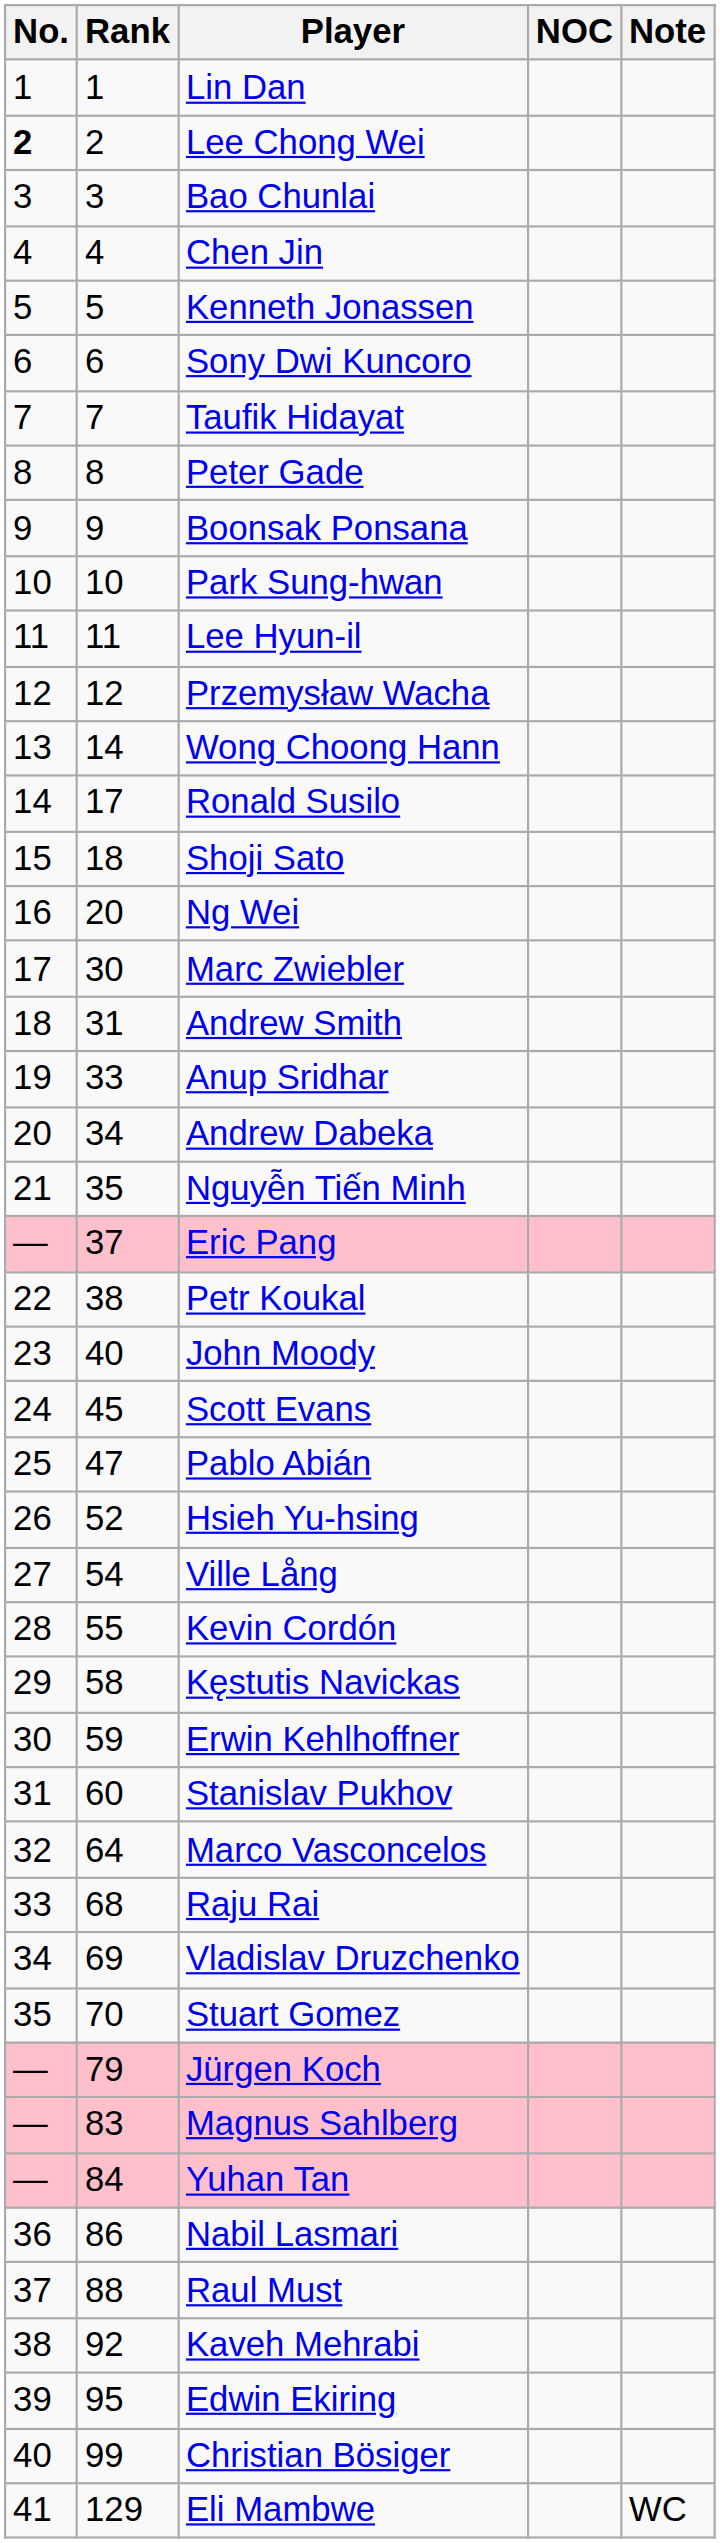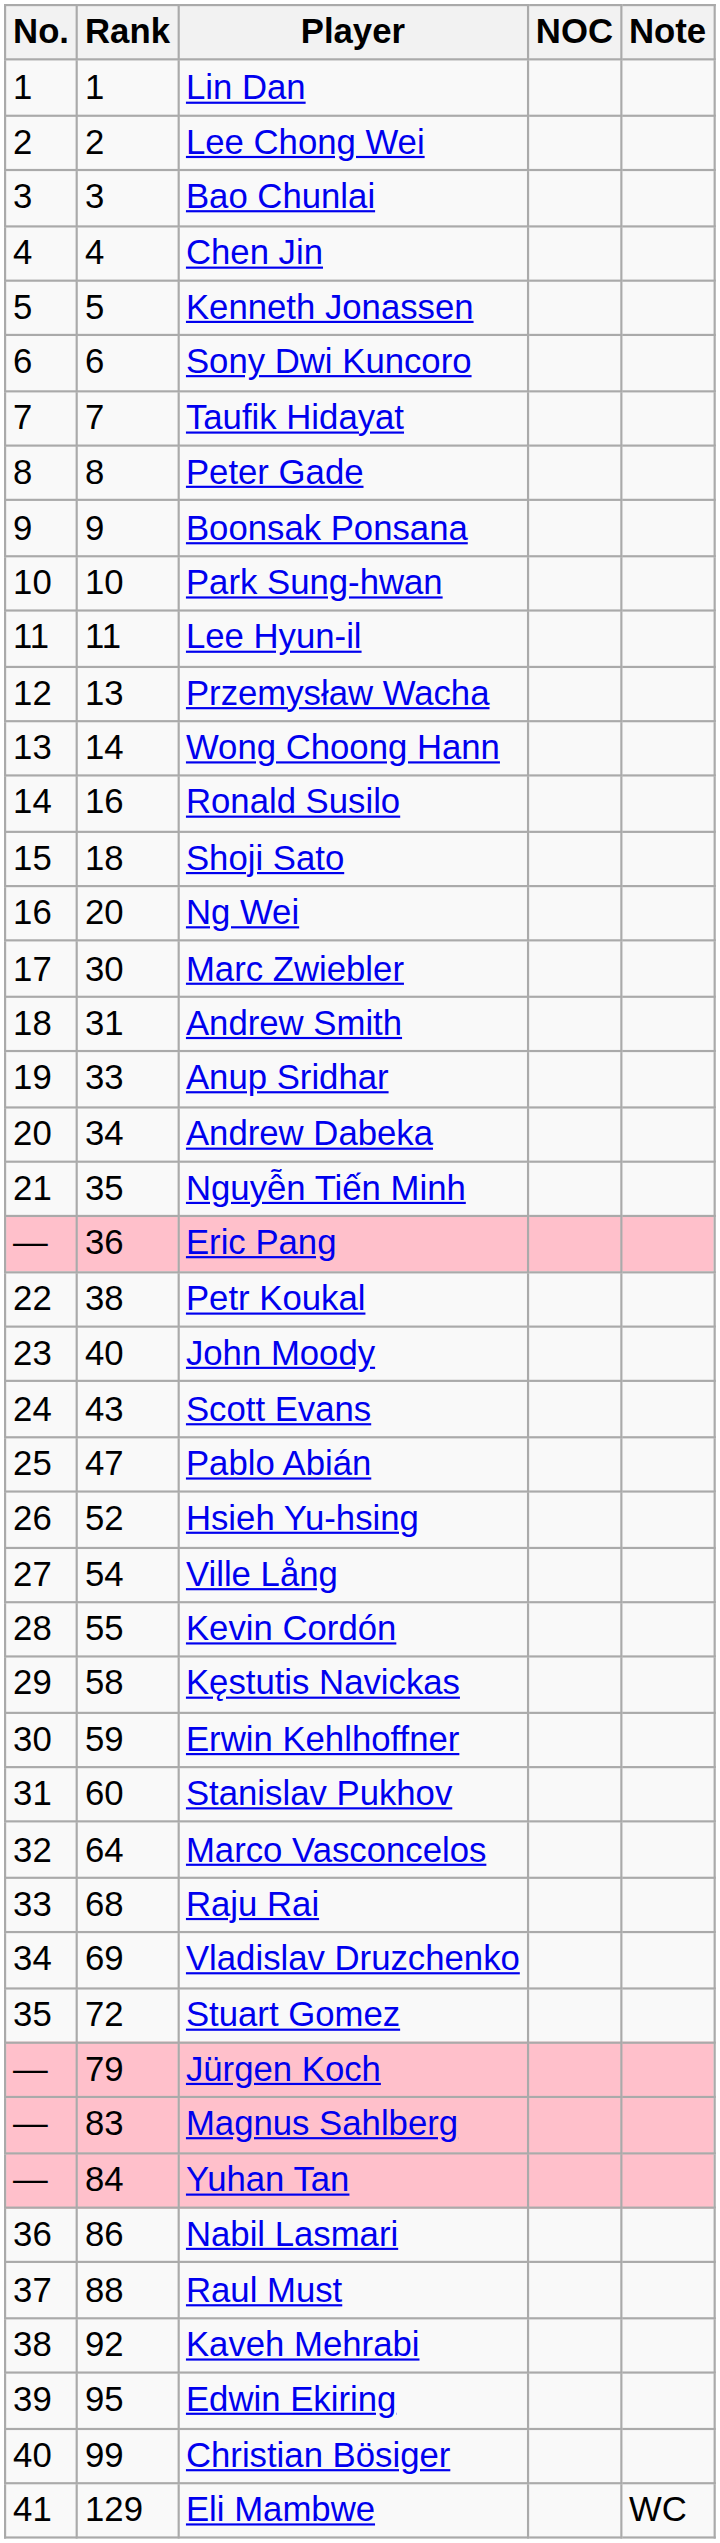Lee Chong Wei | No.: bold -> normal
Przemysław Wacha | Rank: 12 -> 13
Ronald Susilo | Rank: 17 -> 16
Eric Pang | Rank: 37 -> 36
Scott Evans | Rank: 45 -> 43
Stuart Gomez | Rank: 70 -> 72
